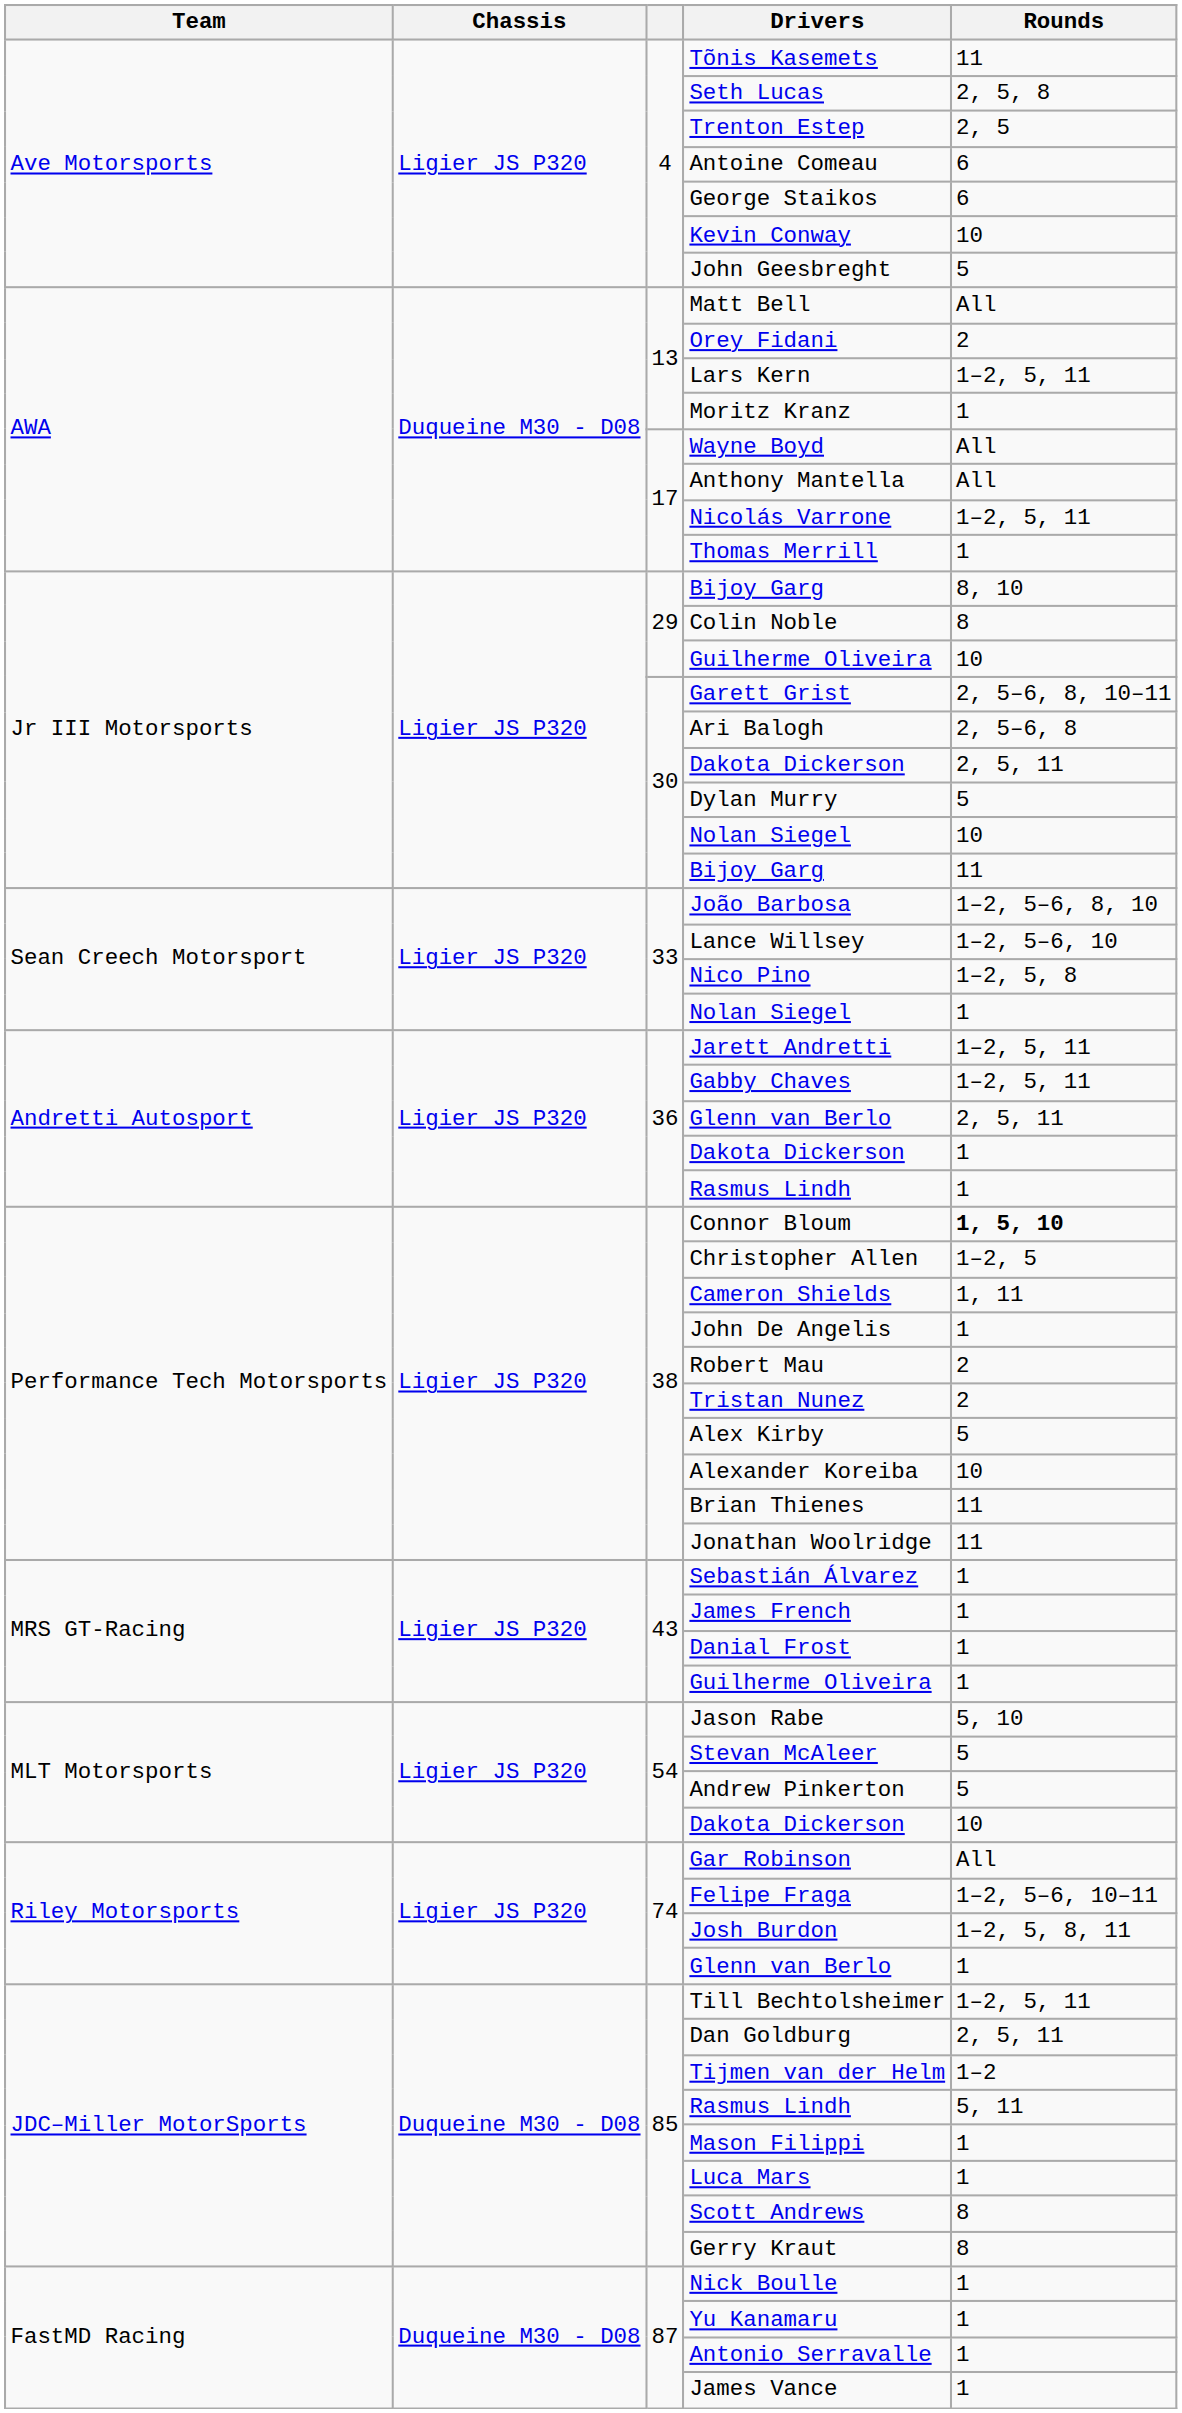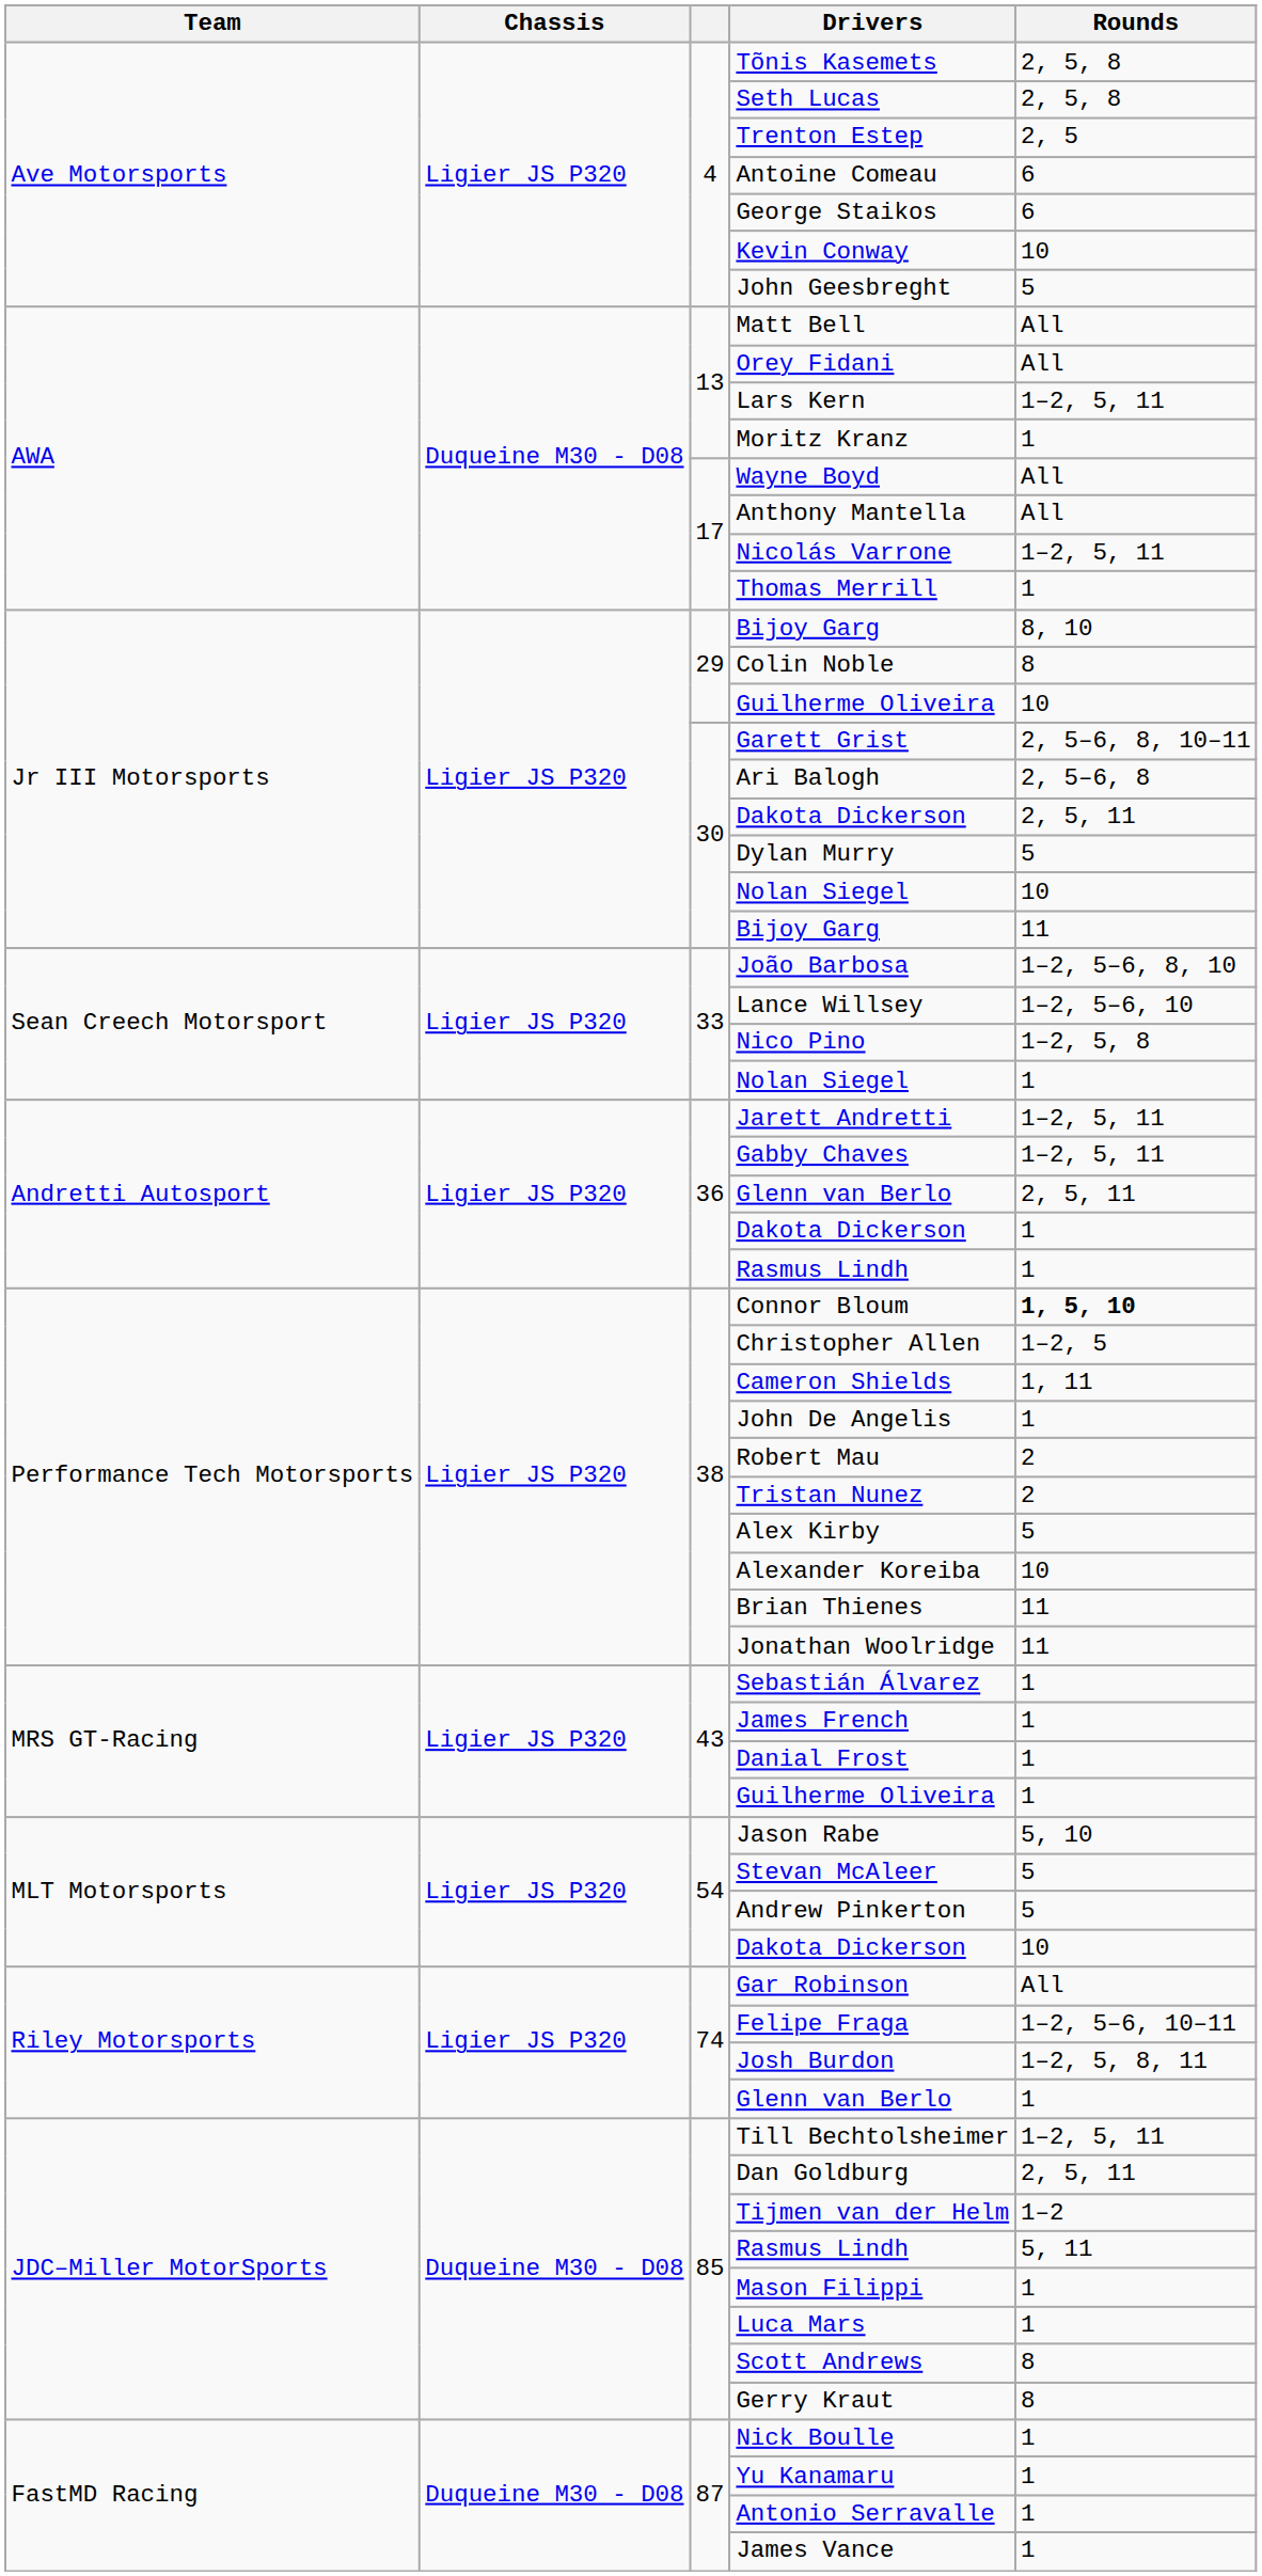Tõnis Kasemets | Rounds: 11 -> 2, 5, 8
Orey Fidani | Rounds: 2 -> All
